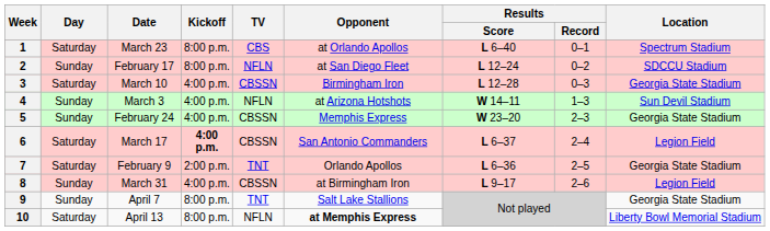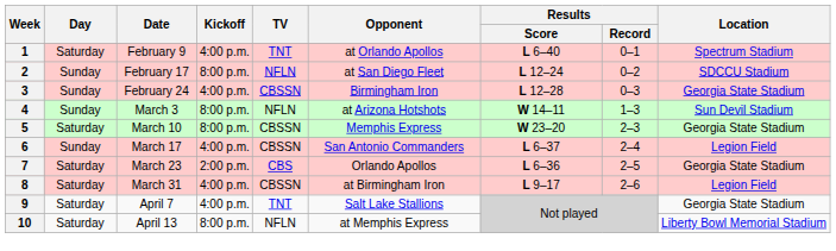1 | Date: March 23 -> February 9
1 | Kickoff: 8:00 p.m. -> 4:00 p.m.
1 | TV: CBS -> TNT
3 | Day: Saturday -> Sunday
3 | Date: March 10 -> February 24
4 | Kickoff: 4:00 p.m. -> 8:00 p.m.
5 | Day: Sunday -> Saturday
5 | Date: February 24 -> March 10
5 | Kickoff: 4:00 p.m. -> 8:00 p.m.
6 | Day: Saturday -> Sunday
6 | Kickoff: bold -> normal
7 | Date: February 9 -> March 23
7 | TV: TNT -> CBS
8 | Day: Sunday -> Saturday
9 | Day: Sunday -> Saturday
9 | Kickoff: 8:00 p.m. -> 4:00 p.m.
10 | Opponent: bold -> normal
